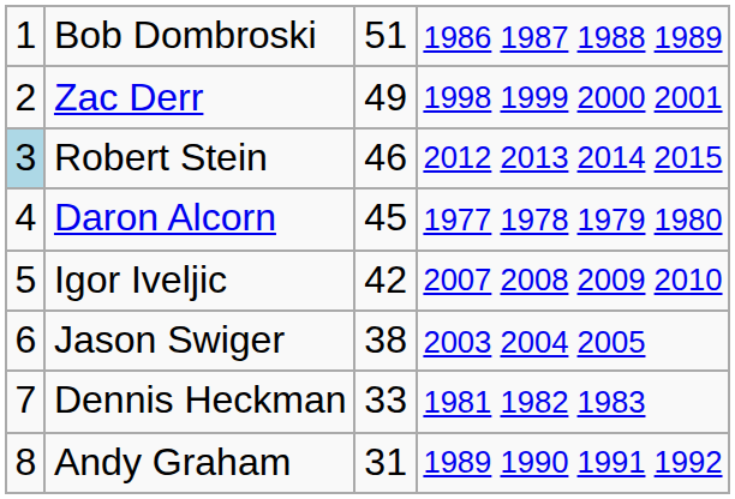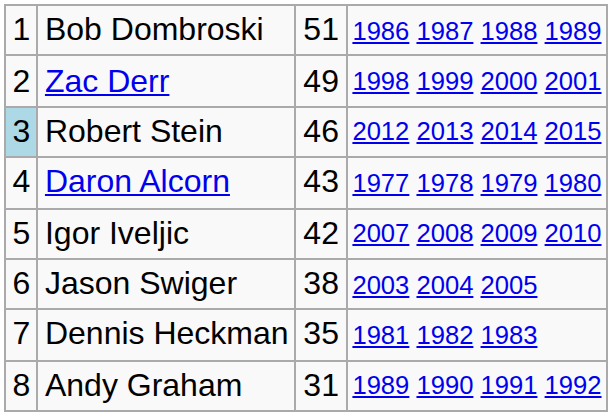Daron Alcorn | column 3: 45 -> 43
Dennis Heckman | column 3: 33 -> 35
